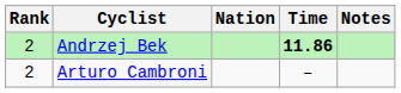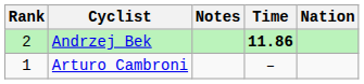columns swapped: Nation <-> Notes
Arturo Cambroni | Rank: 2 -> 1
